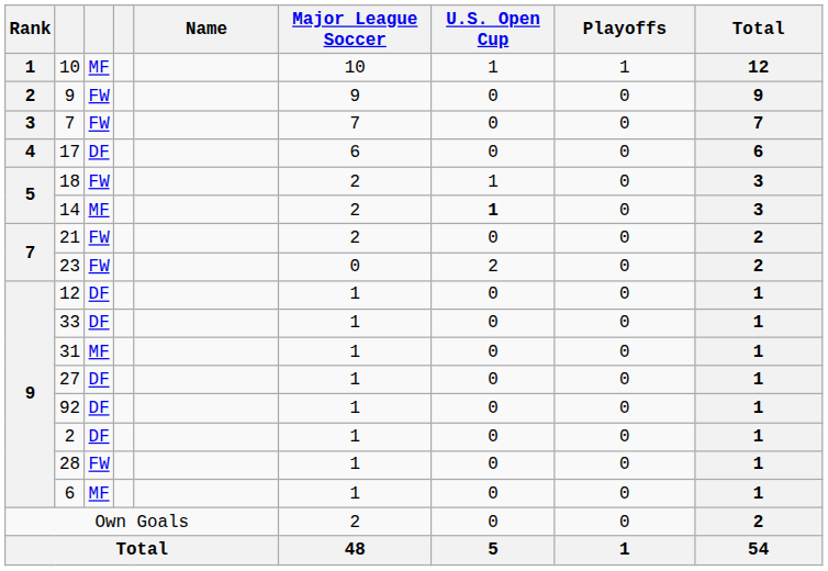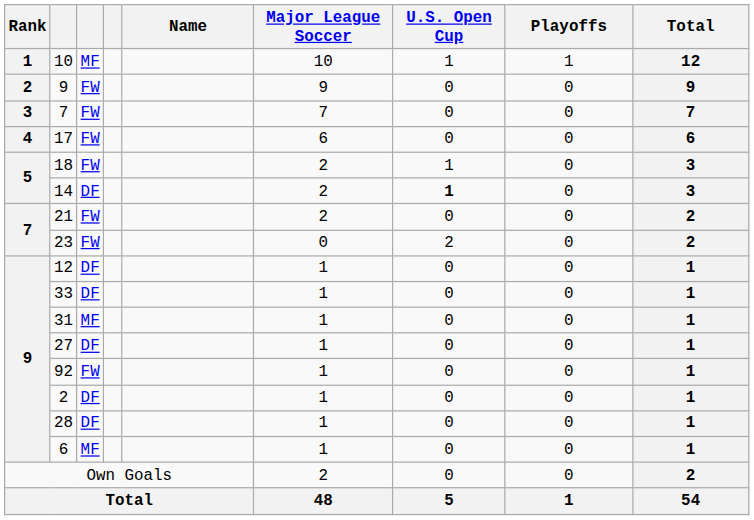17 | column 3: DF -> FW
14 | column 3: MF -> DF
92 | column 3: DF -> FW
28 | column 3: FW -> DF
